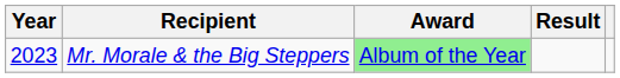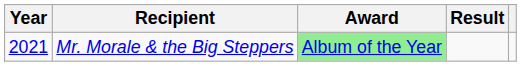Mr. Morale & the Big Steppers | Year: 2023 -> 2021
